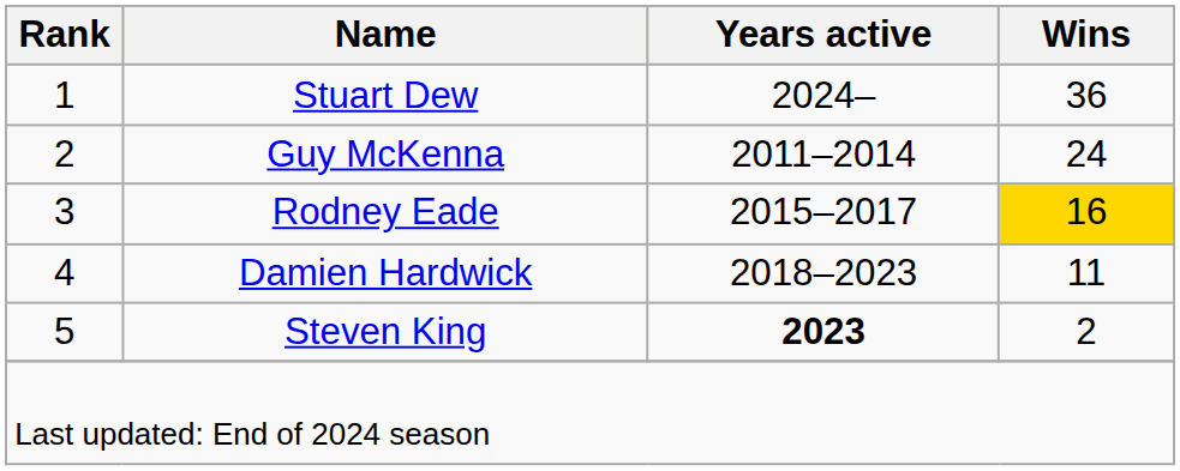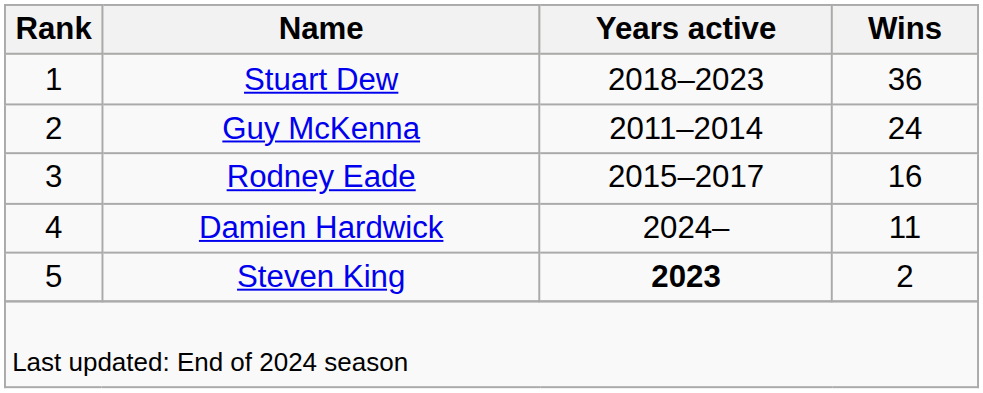Stuart Dew | Years active: 2024– -> 2018–2023
Rodney Eade | Wins: gold background -> no background
Damien Hardwick | Years active: 2018–2023 -> 2024–
